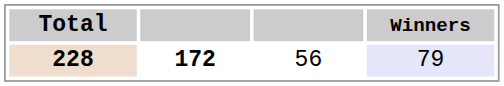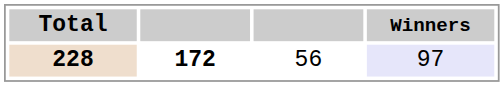228 | Winners: 79 -> 97
